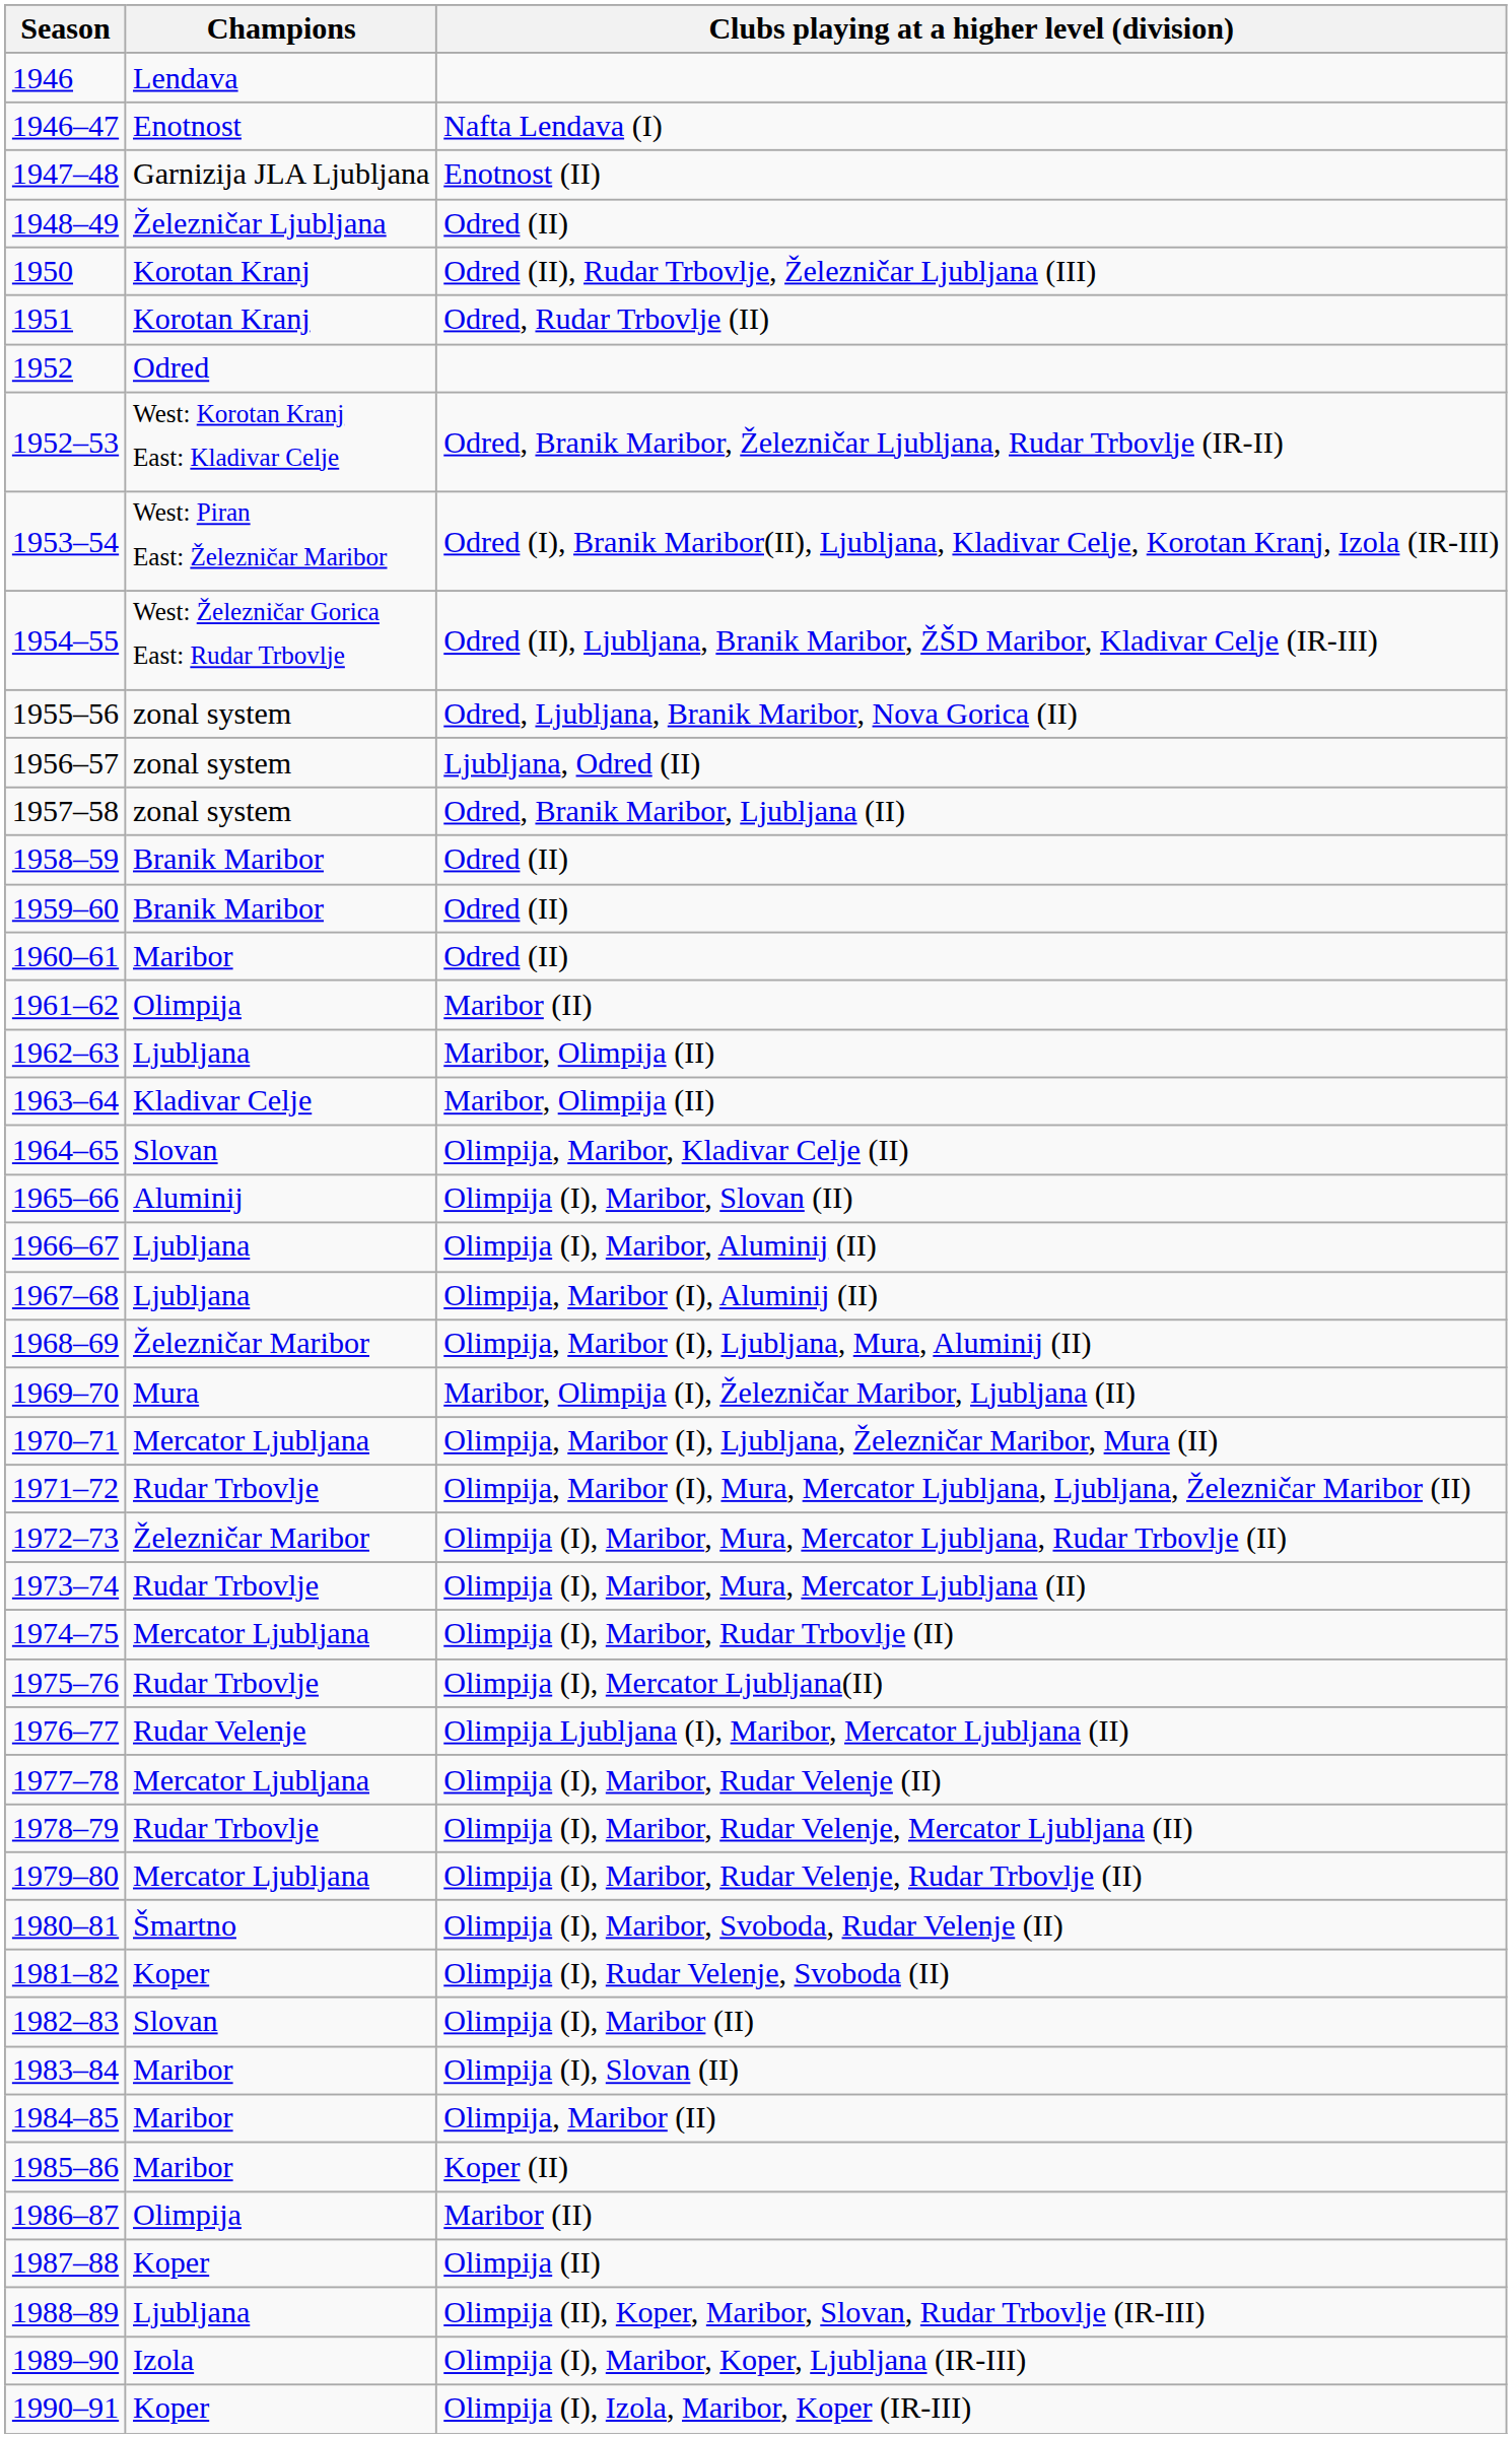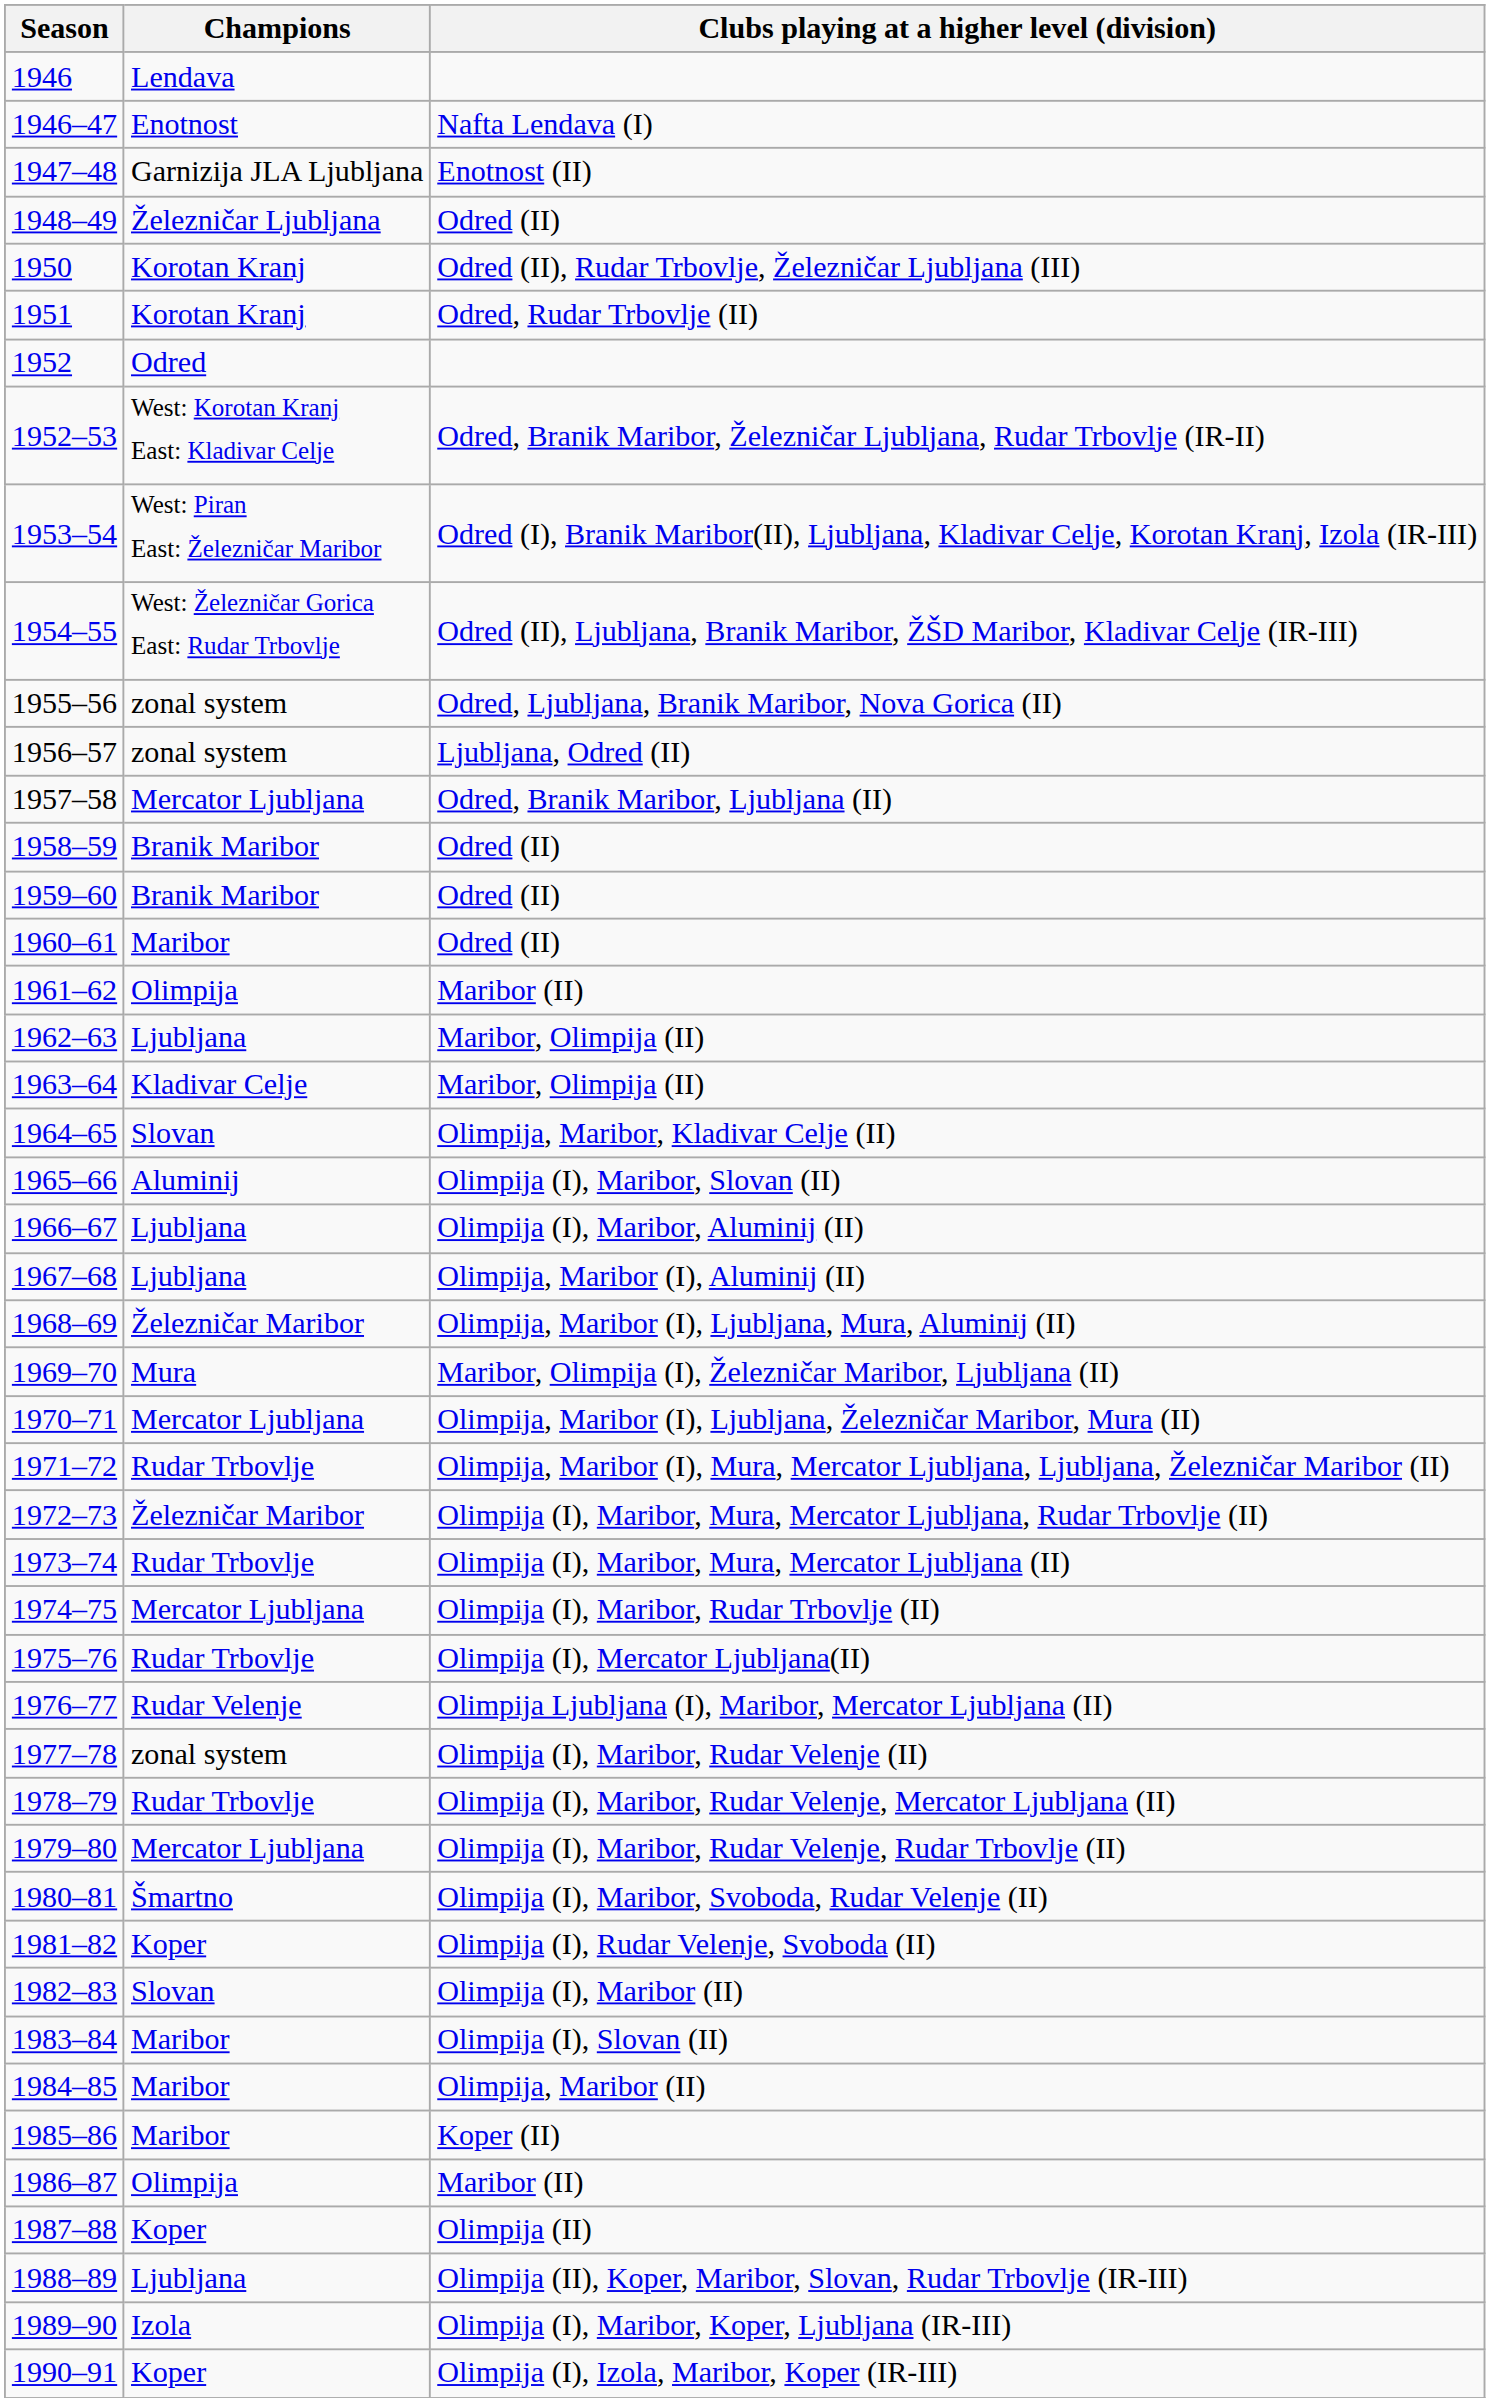1957–58 | Champions: zonal system -> Mercator Ljubljana
1977–78 | Champions: Mercator Ljubljana -> zonal system
